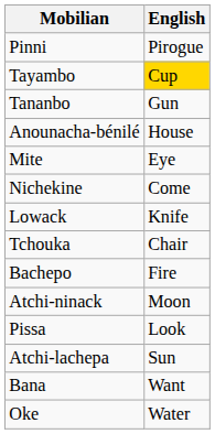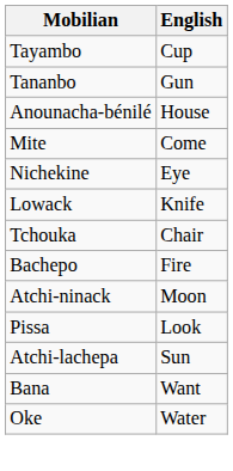- row: Pinni | Pirogue
Tayambo | English: gold background -> no background
Mite | English: Eye -> Come
Nichekine | English: Come -> Eye
